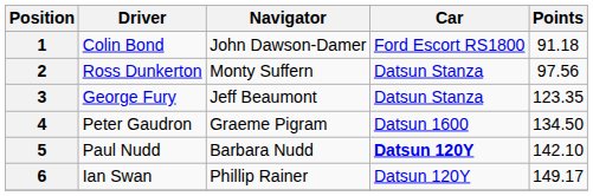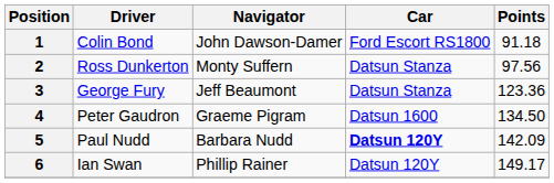3 | Points: 123.35 -> 123.36
5 | Points: 142.10 -> 142.09
